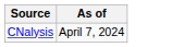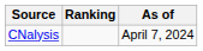+ column: Ranking
